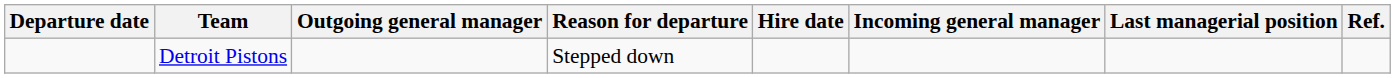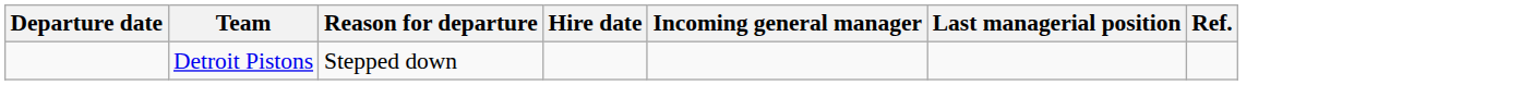- column: Outgoing general manager
